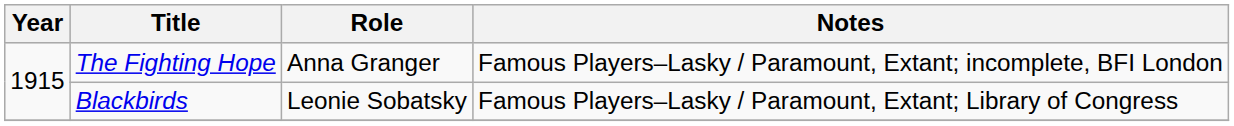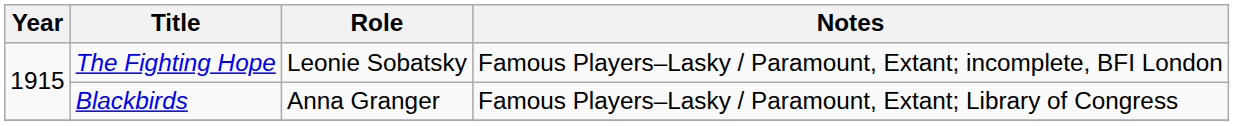The Fighting Hope | Role: Anna Granger -> Leonie Sobatsky
Blackbirds | Role: Leonie Sobatsky -> Anna Granger
